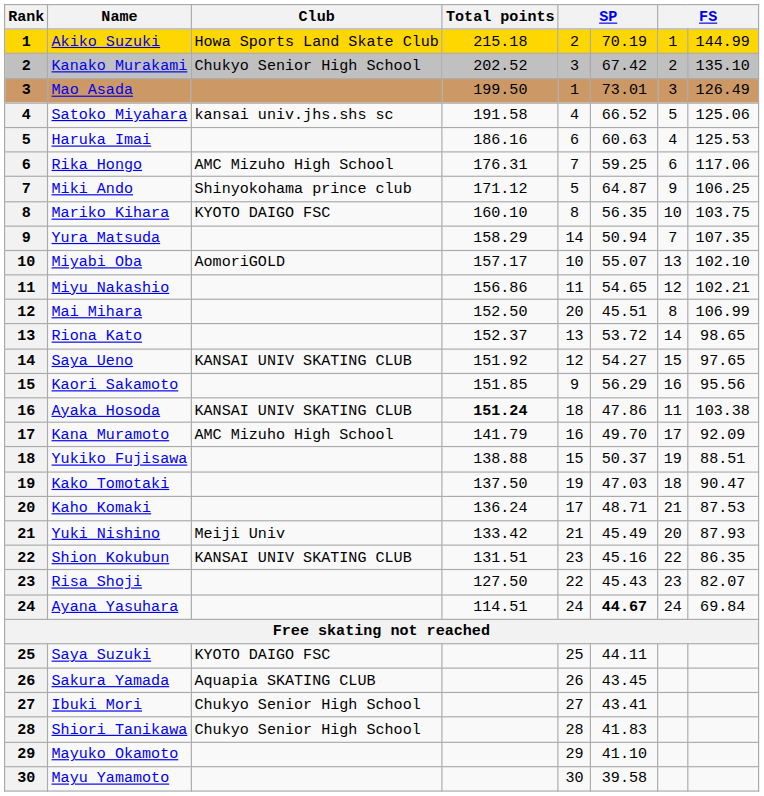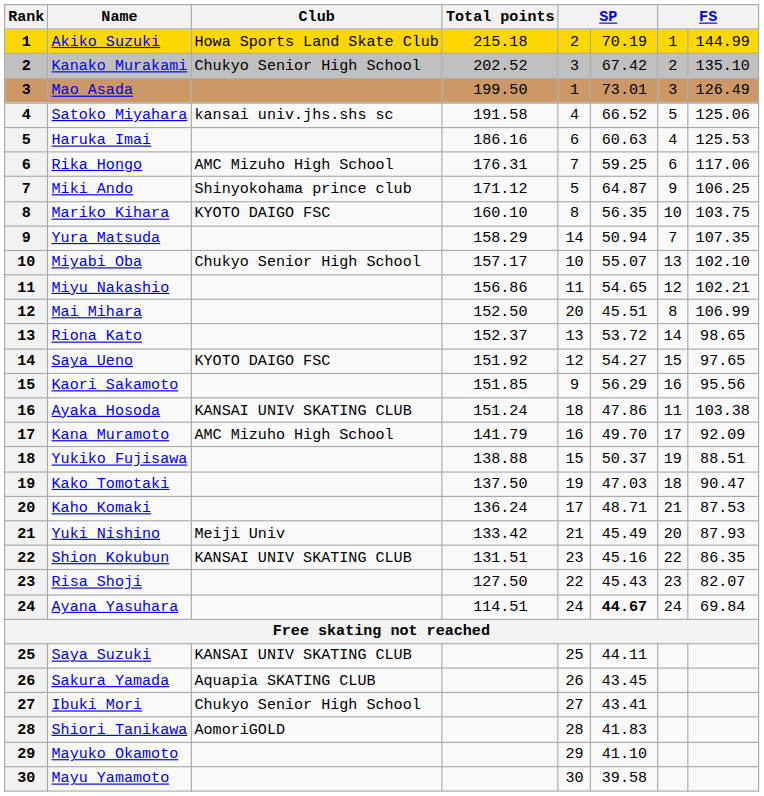Miyabi Oba | Club: AomoriGOLD -> Chukyo Senior High School
Saya Ueno | Club: KANSAI UNIV SKATING CLUB -> KYOTO DAIGO FSC
Ayaka Hosoda | Total points: bold -> normal
Saya Suzuki | Club: KYOTO DAIGO FSC -> KANSAI UNIV SKATING CLUB
Shiori Tanikawa | Club: Chukyo Senior High School -> AomoriGOLD
